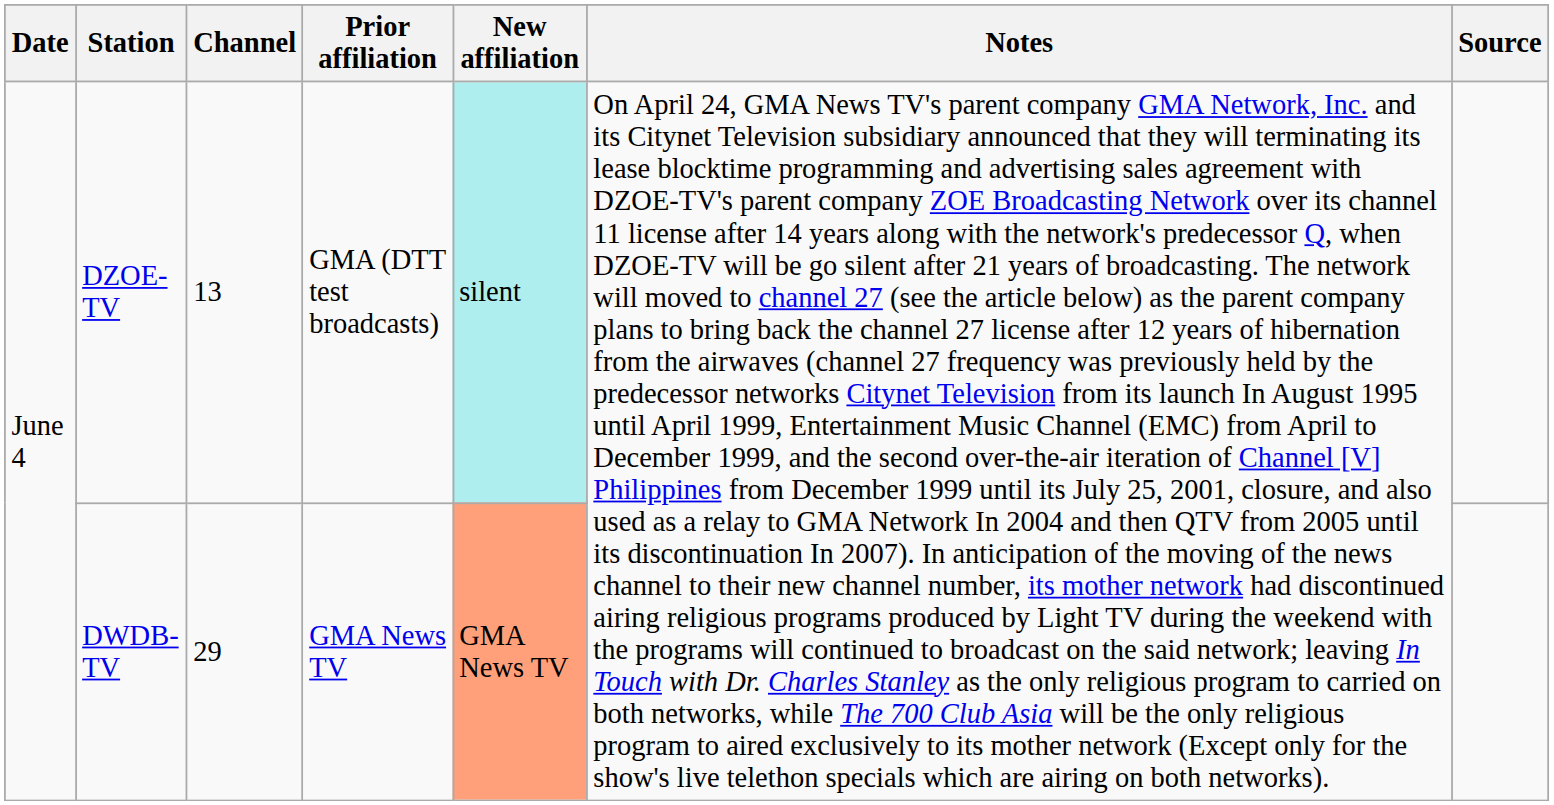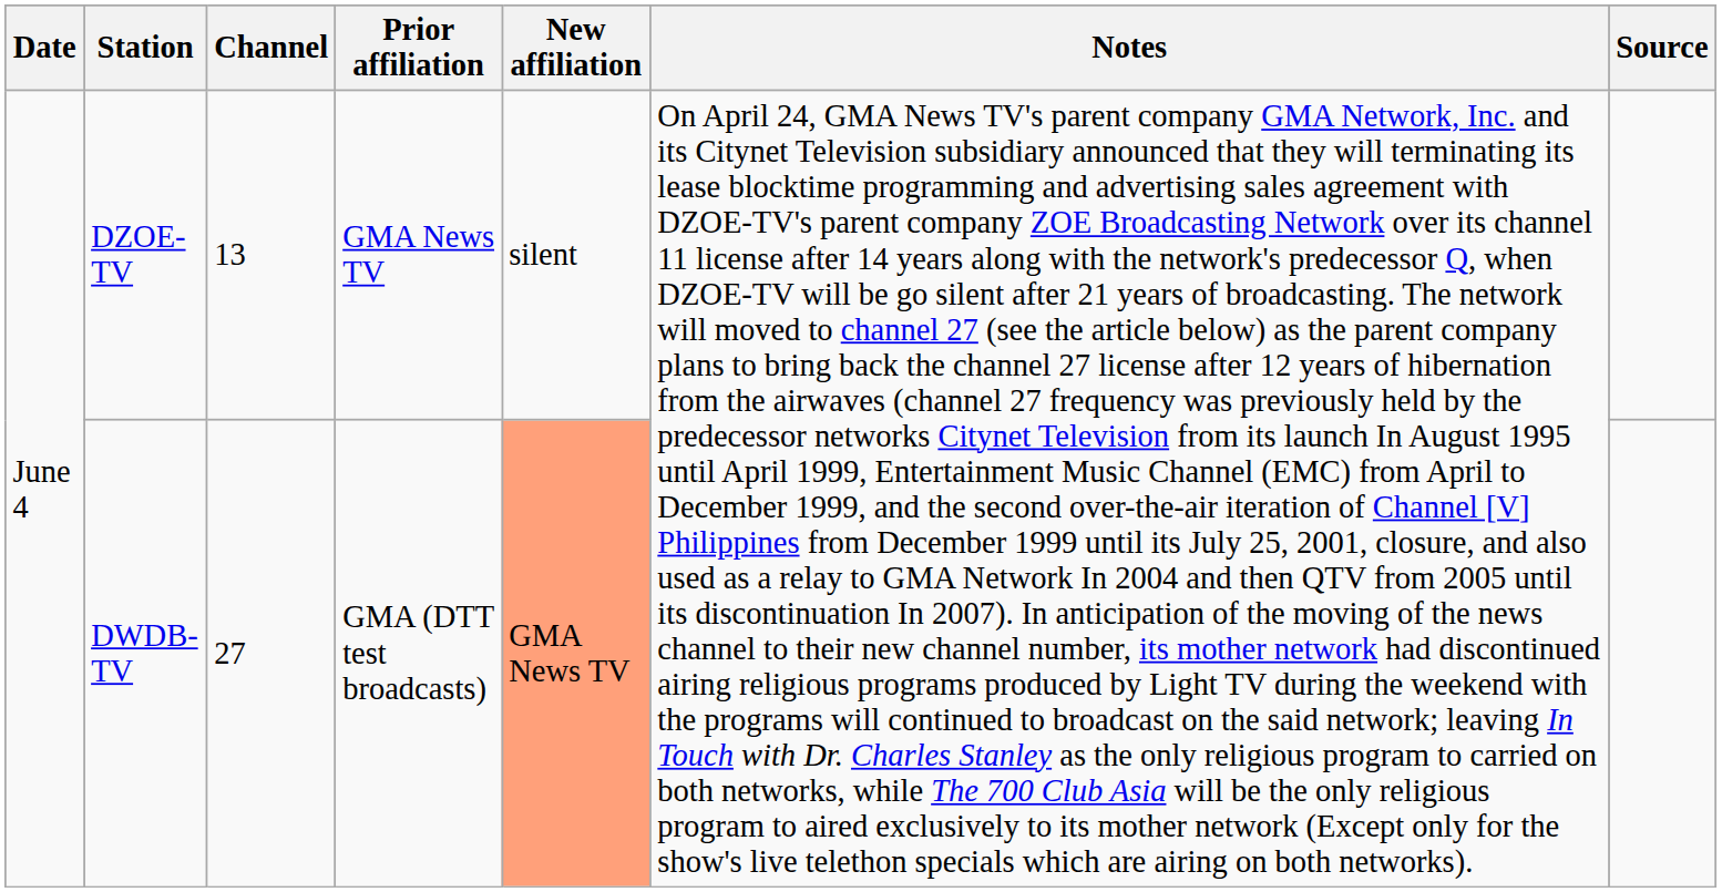DZOE-TV | Prior affiliation: GMA (DTT test broadcasts) -> GMA News TV
DZOE-TV | New affiliation: paleturquoise background -> no background
DWDB-TV | Channel: 29 -> 27
DWDB-TV | Prior affiliation: GMA News TV -> GMA (DTT test broadcasts)
